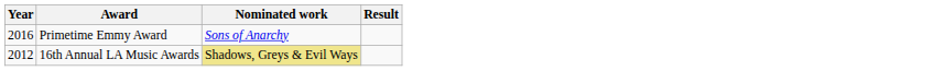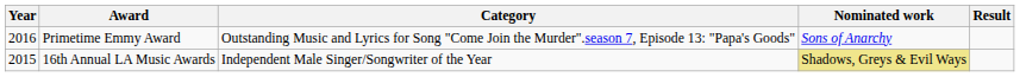+ column: Category | Outstanding Music and Lyrics for Song "Come Join the Murder".season 7, Episode 13: "Papa's Goods" | Independent Male Singer/Songwriter of the Year
16th Annual LA Music Awards | Year: 2012 -> 2015
